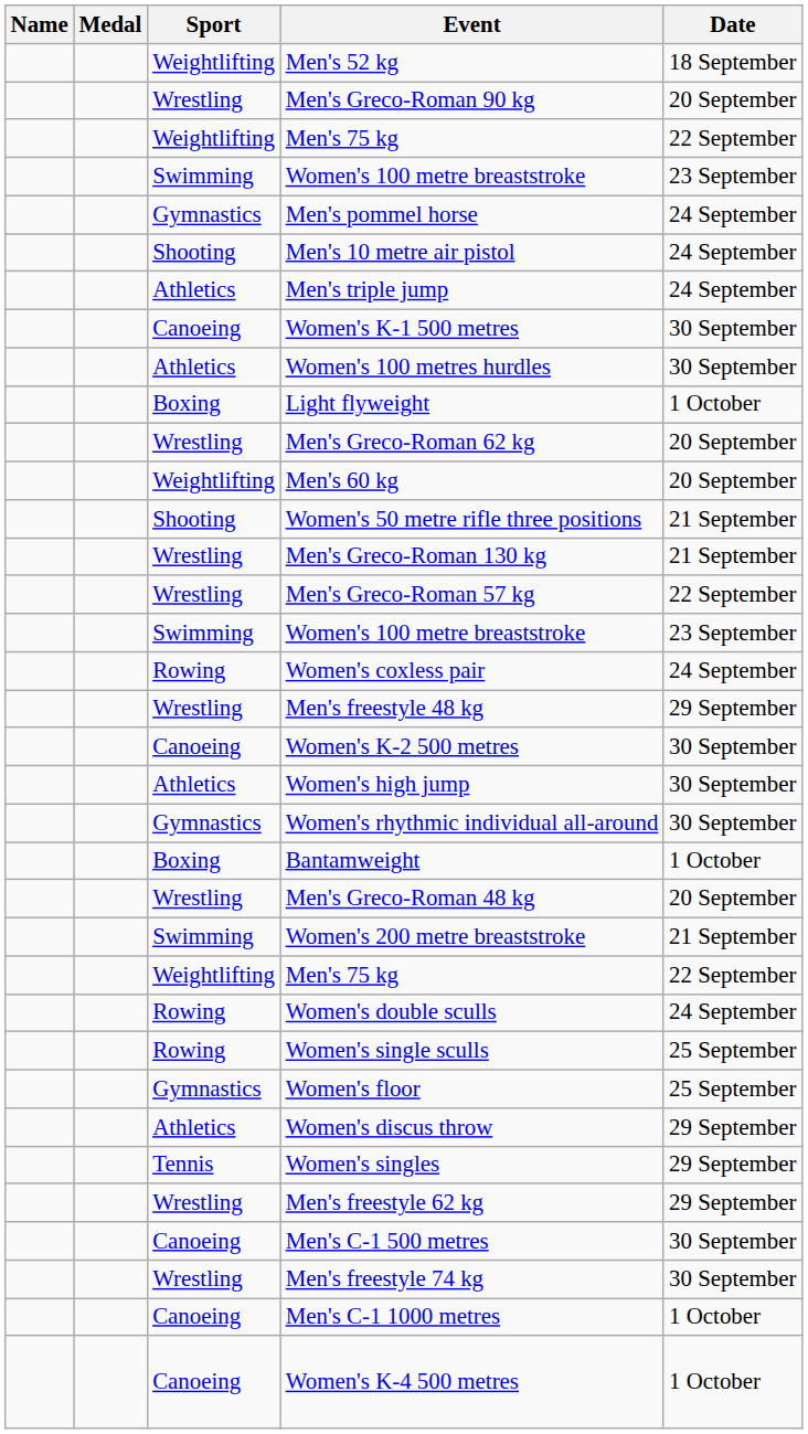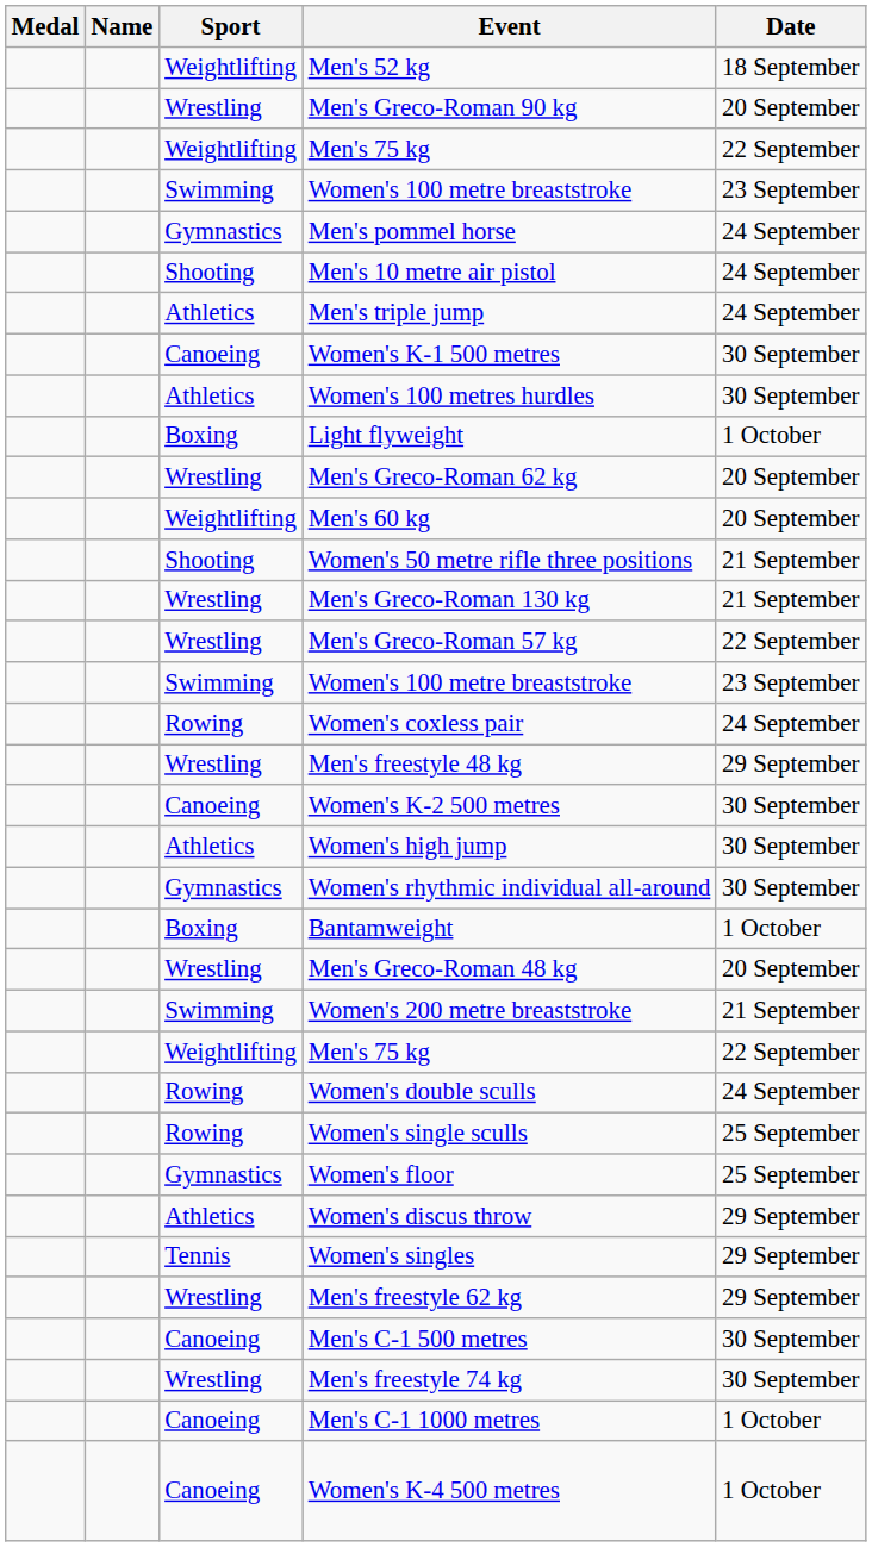columns swapped: Medal <-> Name
